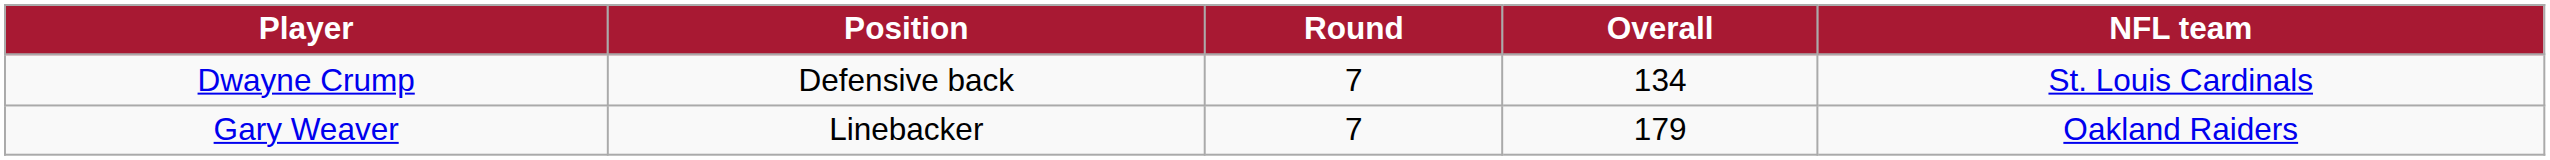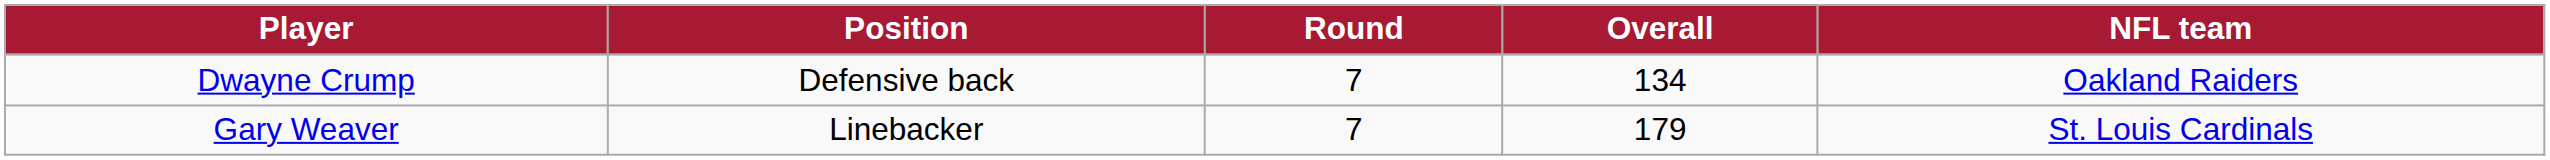Dwayne Crump | NFL team: St. Louis Cardinals -> Oakland Raiders
Gary Weaver | NFL team: Oakland Raiders -> St. Louis Cardinals
